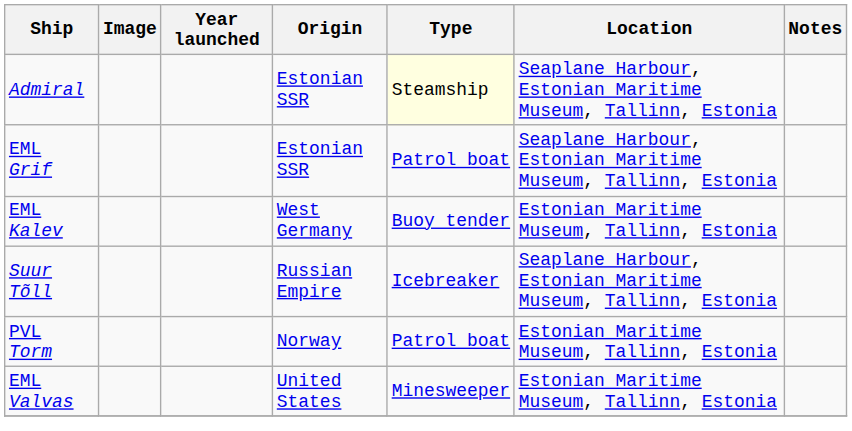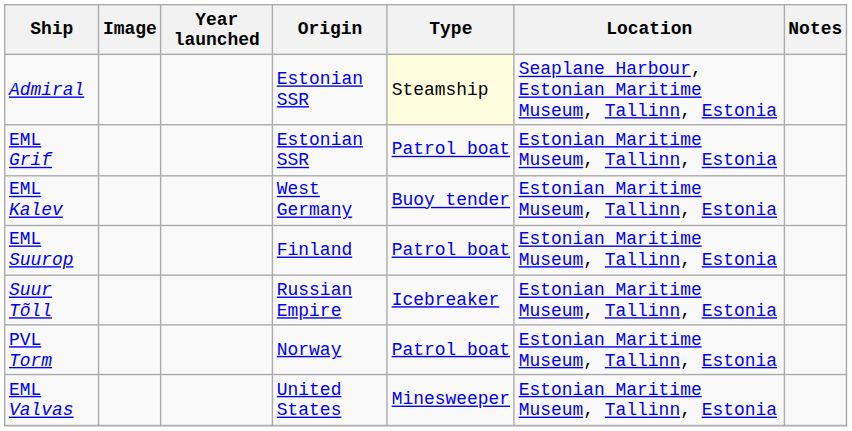EML Grif | Location: Seaplane Harbour, Estonian Maritime Museum, Tallinn, Estonia -> Estonian Maritime Museum, Tallinn, Estonia
+ row: EML Suurop | Finland | Patrol boat | Estonian Maritime Museum, Tallinn, Estonia
Suur Tõll | Location: Seaplane Harbour, Estonian Maritime Museum, Tallinn, Estonia -> Estonian Maritime Museum, Tallinn, Estonia
